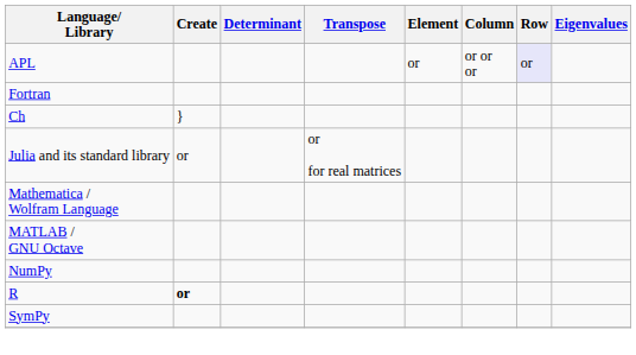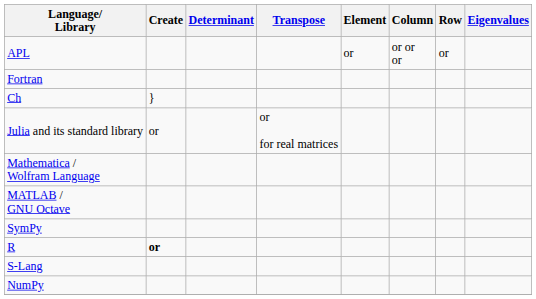APL | Row: lavender background -> no background
rows swapped: NumPy <-> SymPy
+ row: S-Lang
